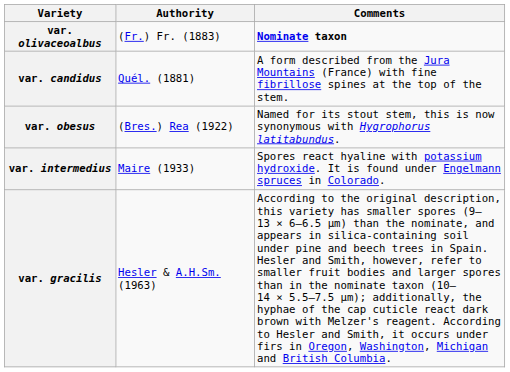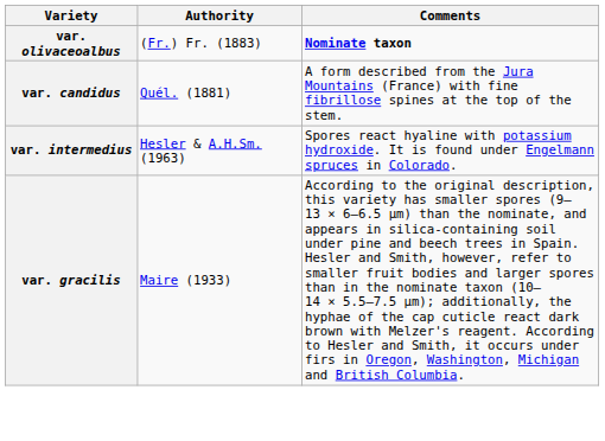- row: var. obesus | (Bres.) Rea (1922) | Named for its stout stem, this is now synonymous with Hygrophorus latitabundus.
var. intermedius | Authority: Maire (1933) -> Hesler & A.H.Sm. (1963)
var. gracilis | Authority: Hesler & A.H.Sm. (1963) -> Maire (1933)
